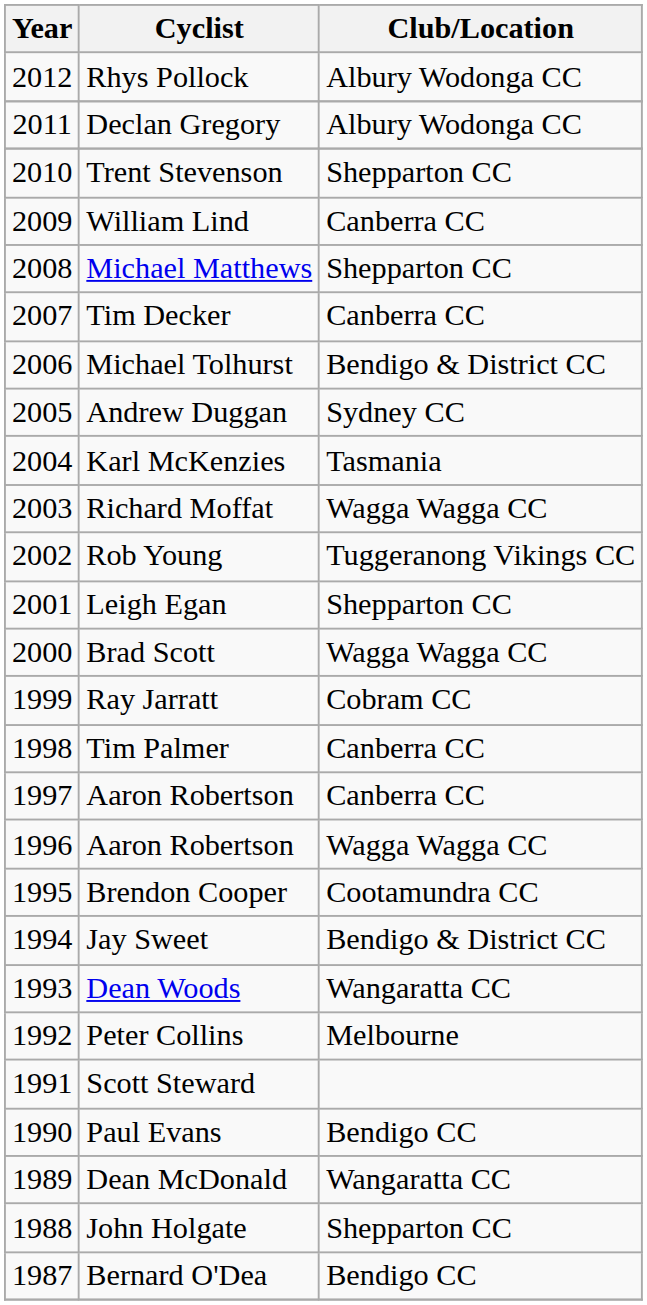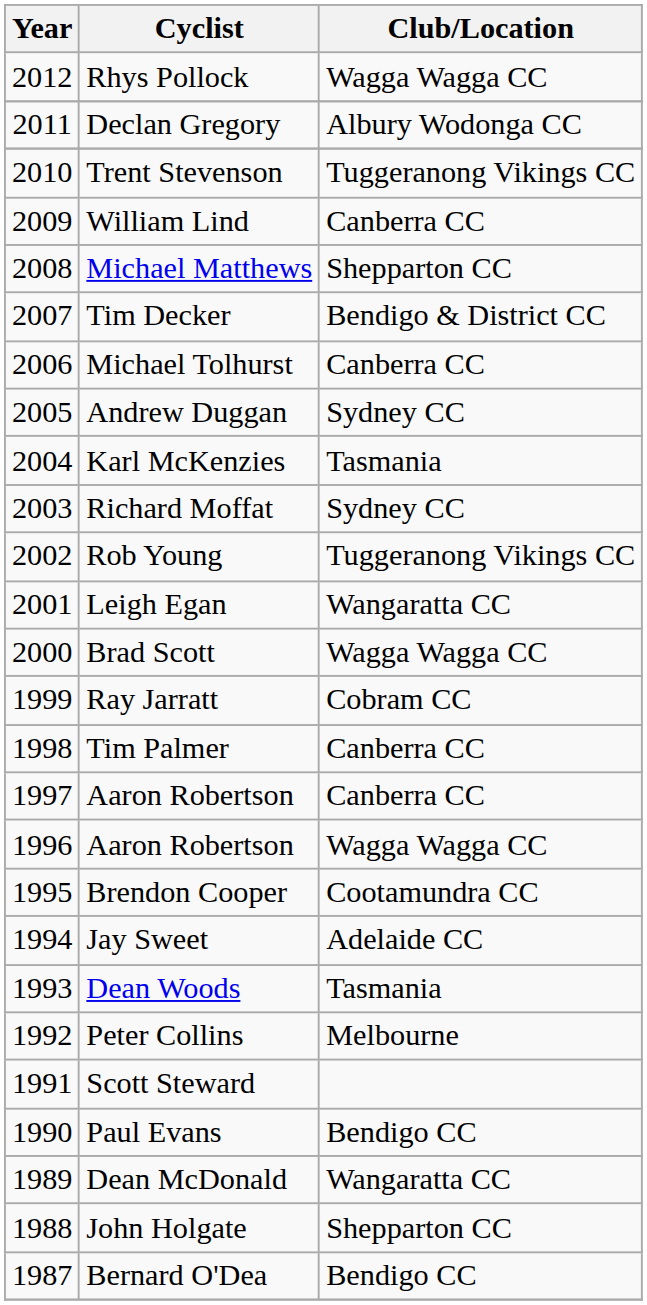Rhys Pollock | Club/Location: Albury Wodonga CC -> Wagga Wagga CC
Trent Stevenson | Club/Location: Shepparton CC -> Tuggeranong Vikings CC
Tim Decker | Club/Location: Canberra CC -> Bendigo & District CC
Michael Tolhurst | Club/Location: Bendigo & District CC -> Canberra CC
Richard Moffat | Club/Location: Wagga Wagga CC -> Sydney CC
Leigh Egan | Club/Location: Shepparton CC -> Wangaratta CC
Jay Sweet | Club/Location: Bendigo & District CC -> Adelaide CC
Dean Woods | Club/Location: Wangaratta CC -> Tasmania
